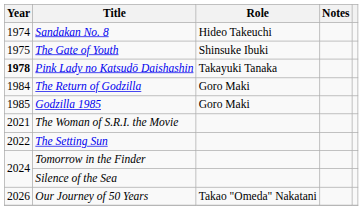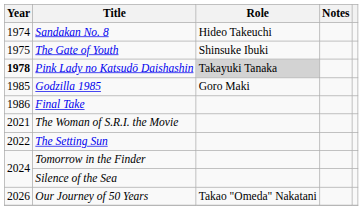Pink Lady no Katsudō Daishashin | Role: no background -> lightgrey background
- row: 1984 | The Return of Godzilla | Goro Maki
+ row: 1986 | Final Take
